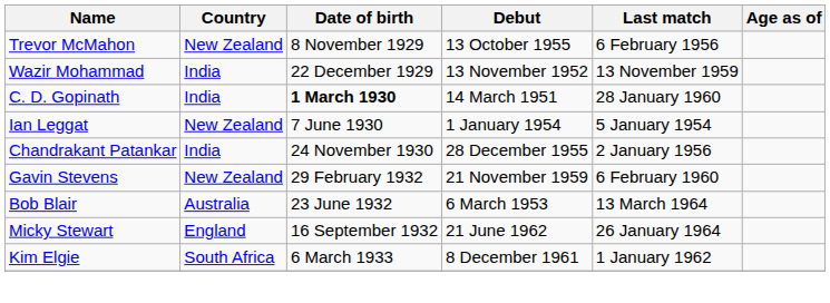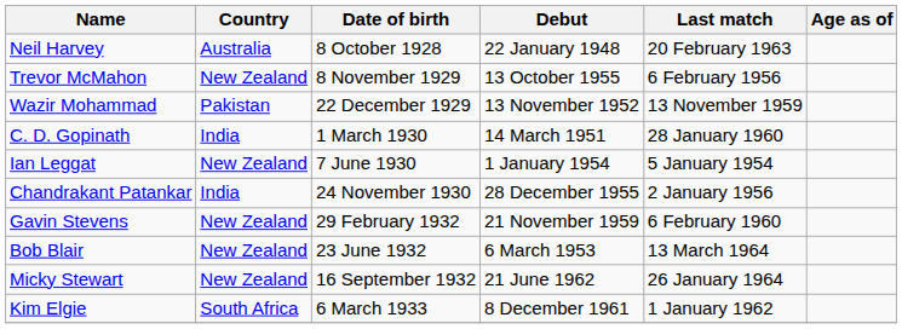+ row: Neil Harvey | Australia | 8 October 1928 | 22 January 1948 | 20 February 1963
Wazir Mohammad | Country: India -> Pakistan
C. D. Gopinath | Date of birth: bold -> normal
Bob Blair | Country: Australia -> New Zealand
Micky Stewart | Country: England -> New Zealand
